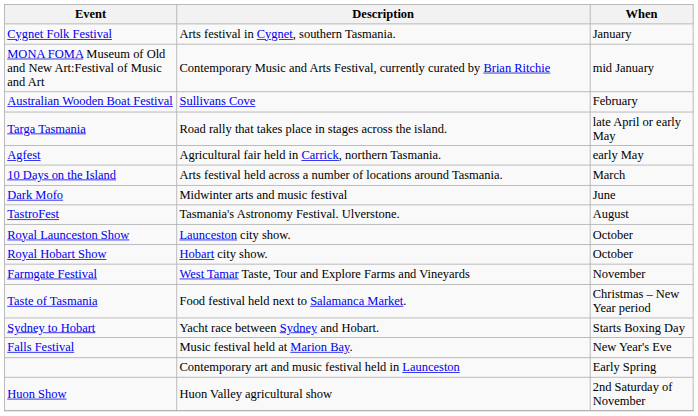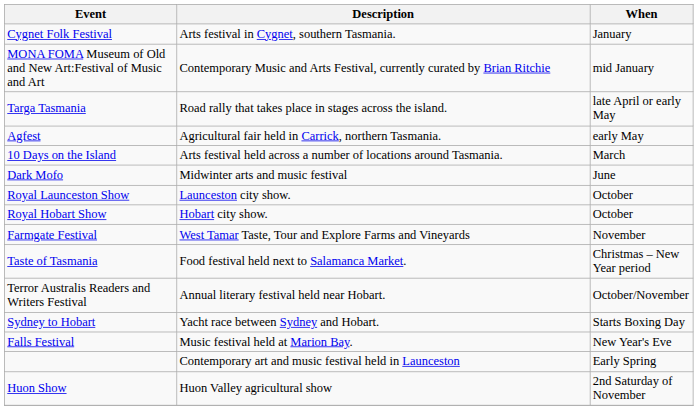- row: Australian Wooden Boat Festival | Sullivans Cove | February
- row: TastroFest | Tasmania's Astronomy Festival. Ulverstone. | August
+ row: Terror Australis Readers and Writers Festival | Annual literary festival held near Hobart. | October/November
